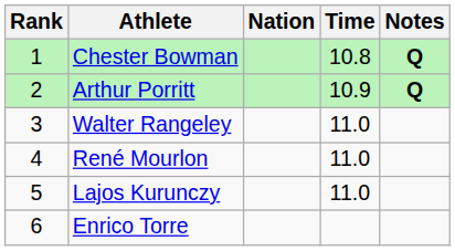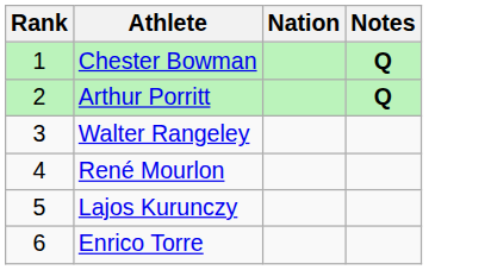- column: Time | 10.8 | 10.9 | 11.0 | 11.0 | 11.0
